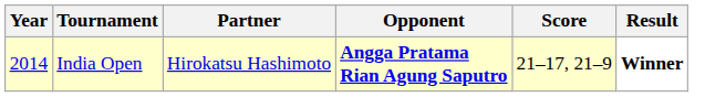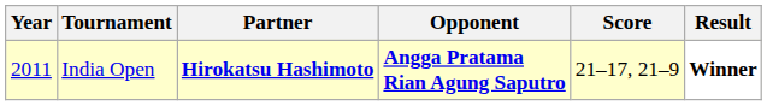India Open | Year: 2014 -> 2011
India Open | Partner: normal -> bold
